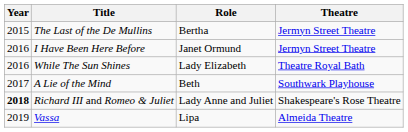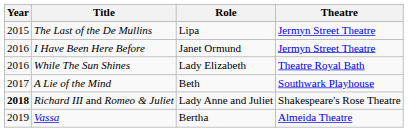The Last of the De Mullins | Role: Bertha -> Lipa
Vassa | Role: Lipa -> Bertha
